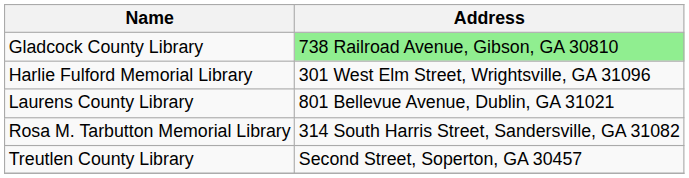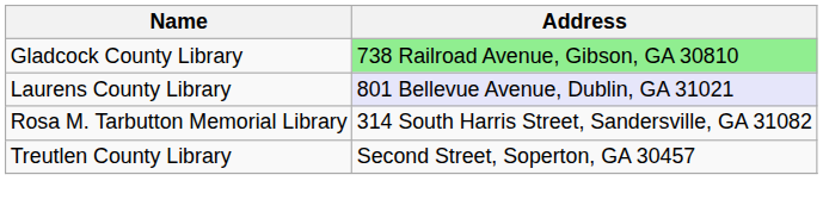- row: Harlie Fulford Memorial Library | 301 West Elm Street, Wrightsville, GA 31096
Laurens County Library | Address: no background -> lavender background
